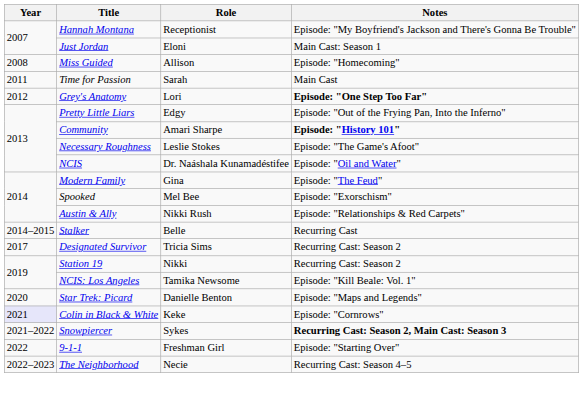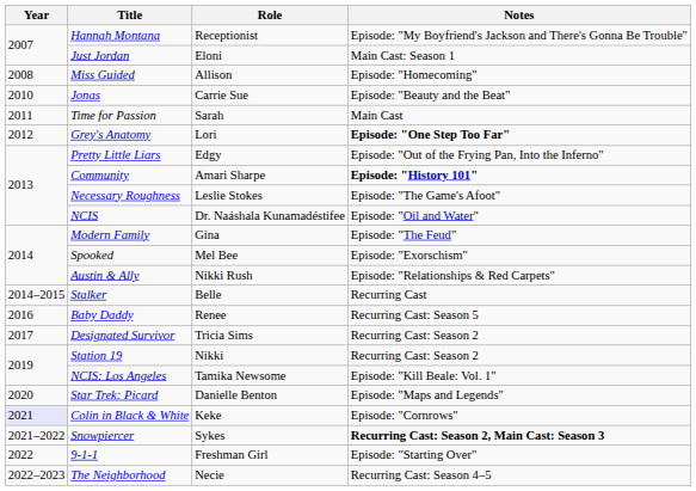+ row: 2010 | Jonas | Carrie Sue | Episode: "Beauty and the Beat"
+ row: 2016 | Baby Daddy | Renee | Recurring Cast: Season 5
